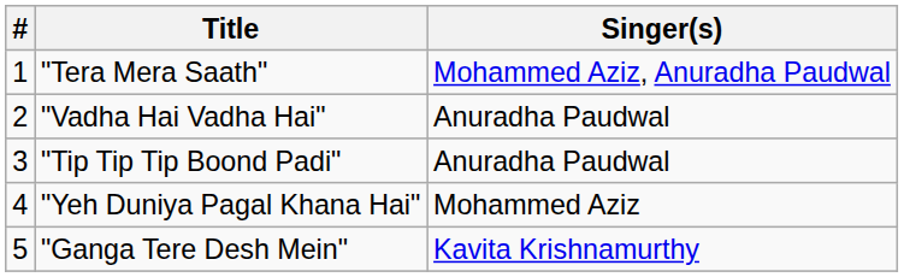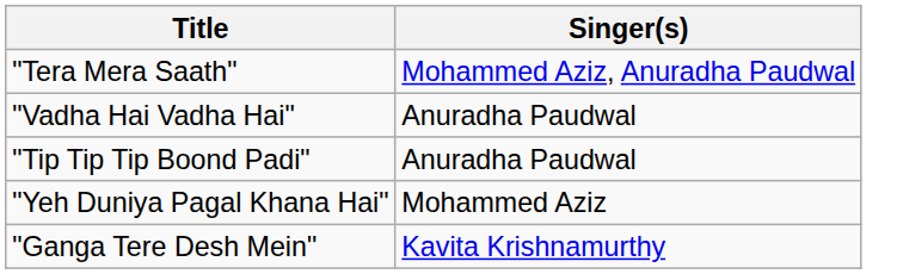- column: # | 1 | 2 | 3 | 4 | 5
